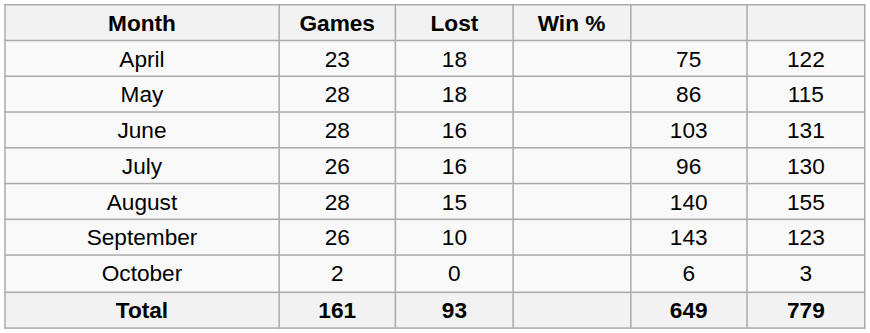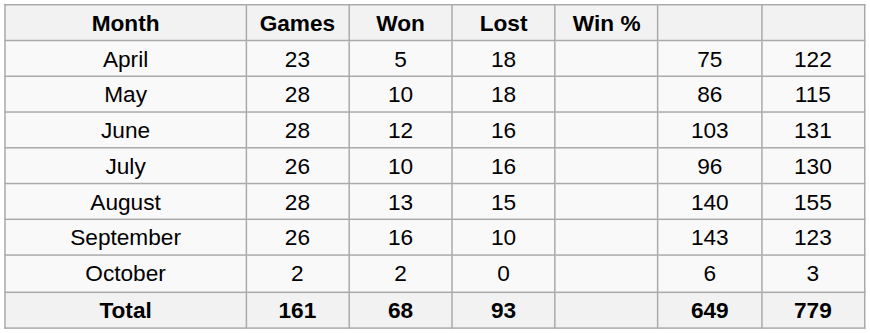+ column: Won | 5 | 10 | 12 | 10 | 13 | 16 | 2 | 68
